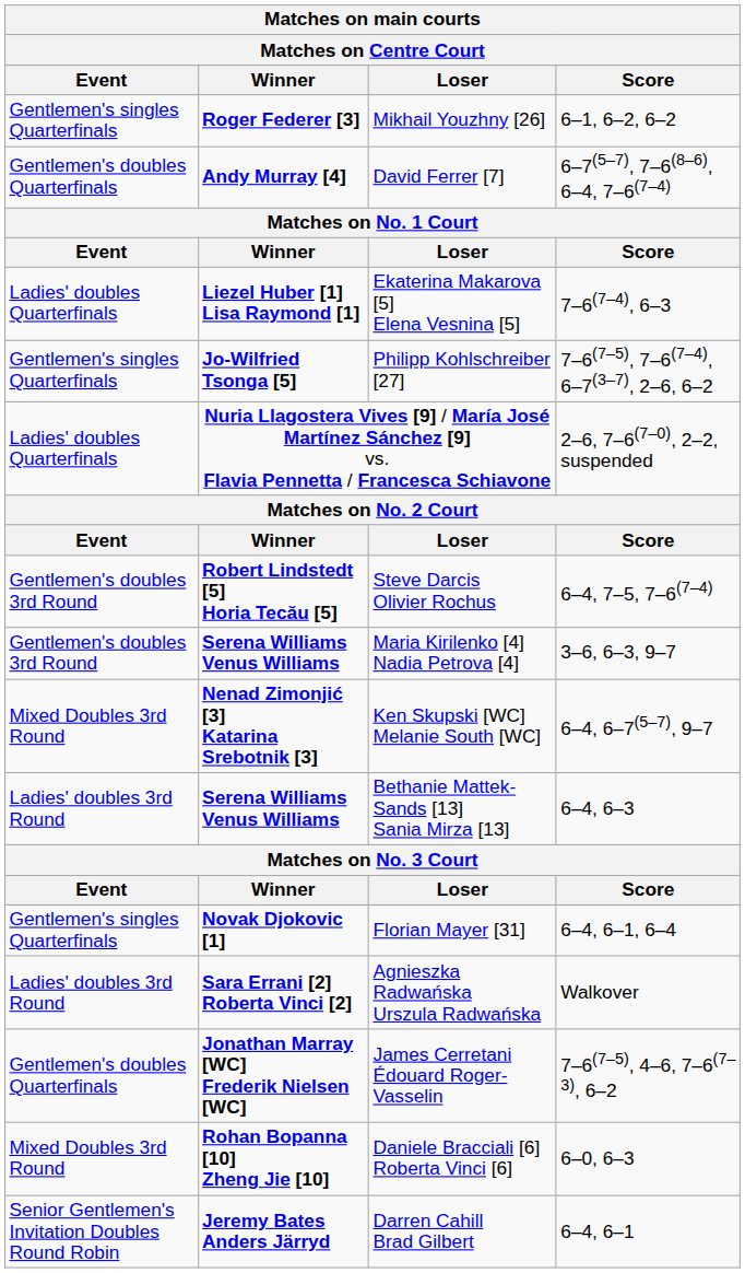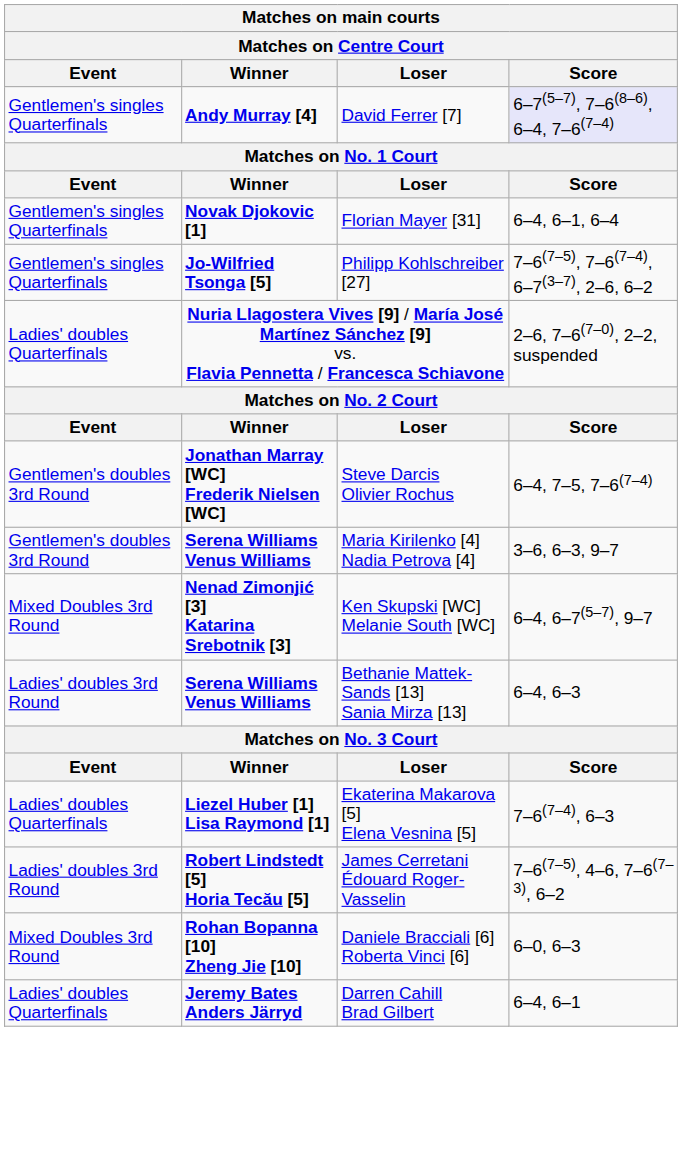- row: Gentlemen's singles Quarterfinals | Roger Federer [3] | Mikhail Youzhny [26] | 6–1, 6–2, 6–2
David Ferrer [7] | Event: Gentlemen's doubles Quarterfinals -> Gentlemen's singles Quarterfinals
David Ferrer [7] | Score: no background -> lavender background
rows swapped: Florian Mayer [31] <-> Ekaterina Makarova [5] Elena Vesnina [5]
Steve Darcis Olivier Rochus | Winner: Robert Lindstedt [5] Horia Tecău [5] -> Jonathan Marray [WC] Frederik Nielsen [WC]
- row: Ladies' doubles 3rd Round | Sara Errani [2] Roberta Vinci [2] | Agnieszka Radwańska Urszula Radwańska | Walkover
James Cerretani Édouard Roger-Vasselin | Event: Gentlemen's doubles Quarterfinals -> Ladies' doubles 3rd Round
James Cerretani Édouard Roger-Vasselin | Winner: Jonathan Marray [WC] Frederik Nielsen [WC] -> Robert Lindstedt [5] Horia Tecău [5]
Darren Cahill Brad Gilbert | Event: Senior Gentlemen's Invitation Doubles Round Robin -> Ladies' doubles Quarterfinals
